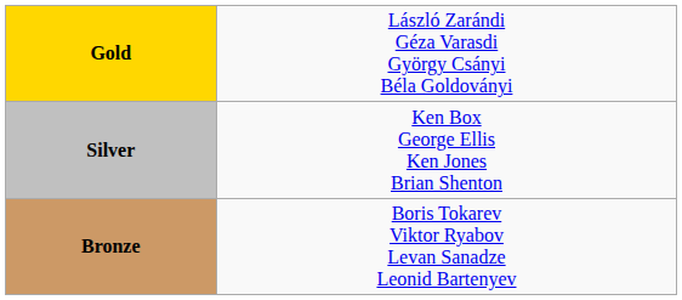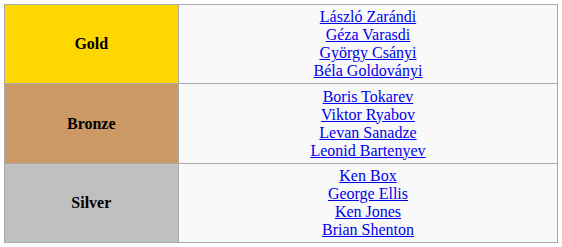rows swapped: Silver <-> Bronze
